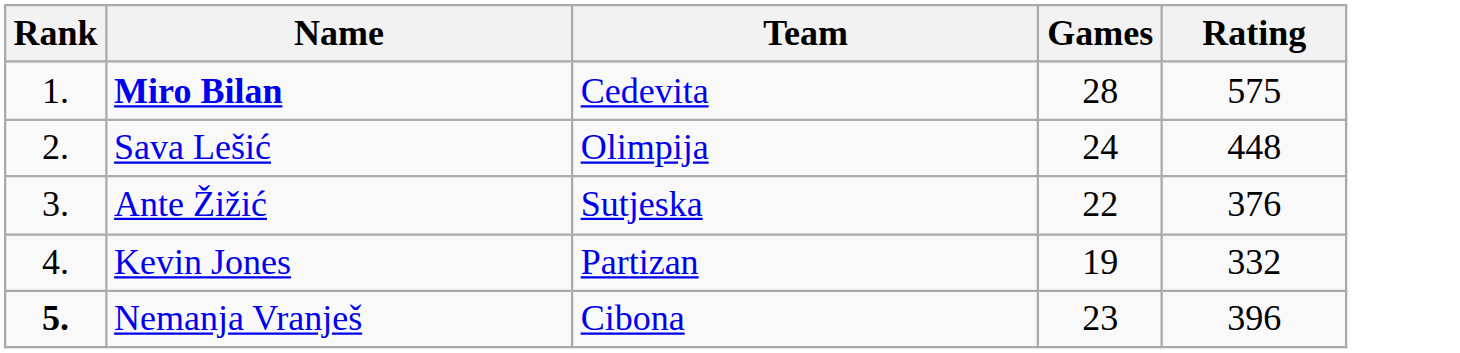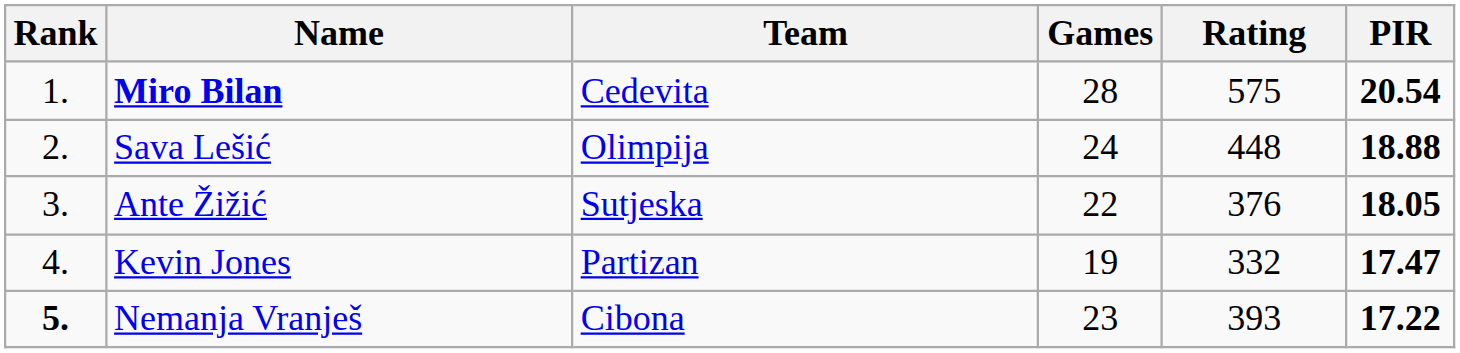+ column: PIR | 20.54 | 18.88 | 18.05 | 17.47 | 17.22
Nemanja Vranješ | Rating: 396 -> 393
